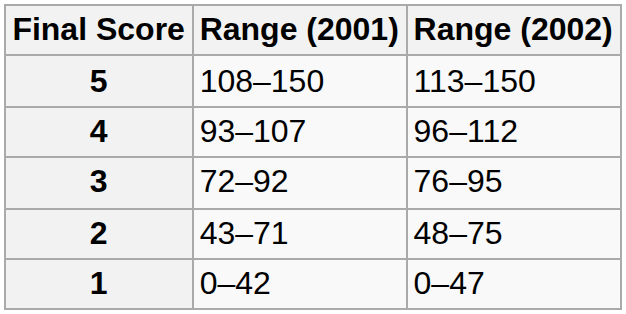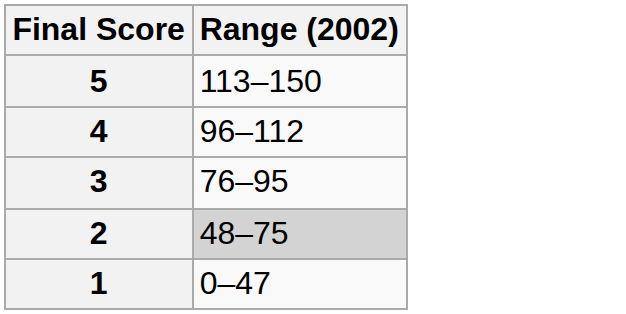- column: Range (2001) | 108–150 | 93–107 | 72–92 | 43–71 | 0–42
2 | Range (2002): no background -> lightgrey background
